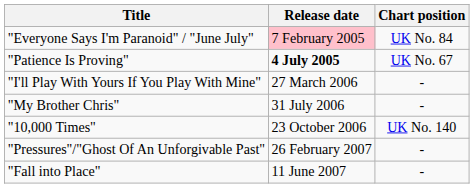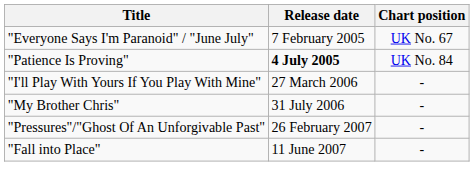"Everyone Says I'm Paranoid" / "June July" | Release date: pink background -> no background
"Everyone Says I'm Paranoid" / "June July" | Chart position: UK No. 84 -> UK No. 67
"Patience Is Proving" | Chart position: UK No. 67 -> UK No. 84
- row: "10,000 Times" | 23 October 2006 | UK No. 140
